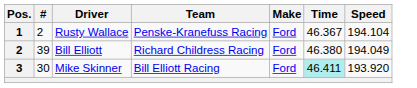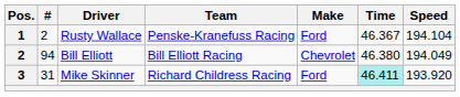Bill Elliott | #: 39 -> 94
Bill Elliott | Team: Richard Childress Racing -> Bill Elliott Racing
Bill Elliott | Make: Ford -> Chevrolet
Mike Skinner | #: 30 -> 31
Mike Skinner | Team: Bill Elliott Racing -> Richard Childress Racing
